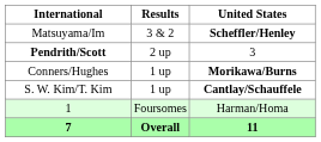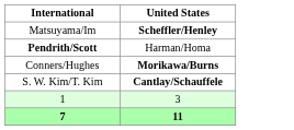- column: Results | 3 & 2 | 2 up | 1 up | 1 up | Foursomes | Overall
Pendrith/Scott | United States: 3 -> Harman/Homa
1 | United States: Harman/Homa -> 3
